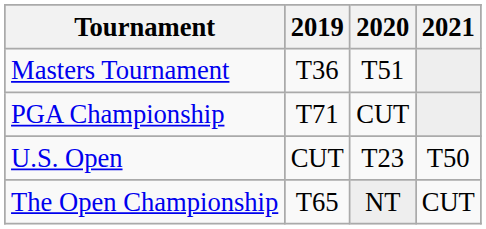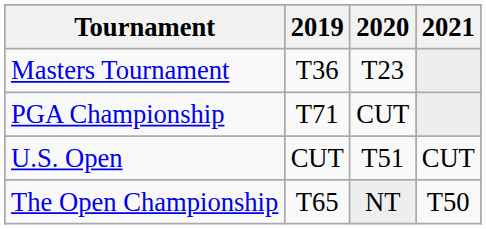Masters Tournament | 2020: T51 -> T23
U.S. Open | 2020: T23 -> T51
U.S. Open | 2021: T50 -> CUT
The Open Championship | 2021: CUT -> T50
